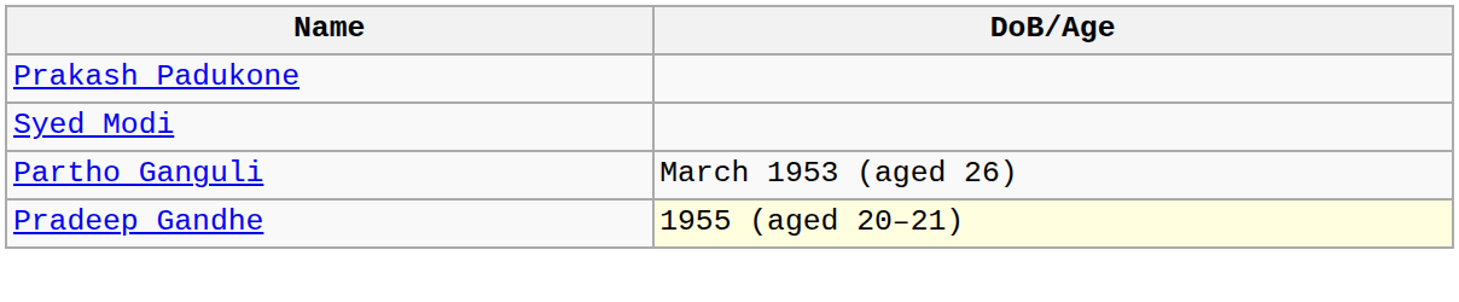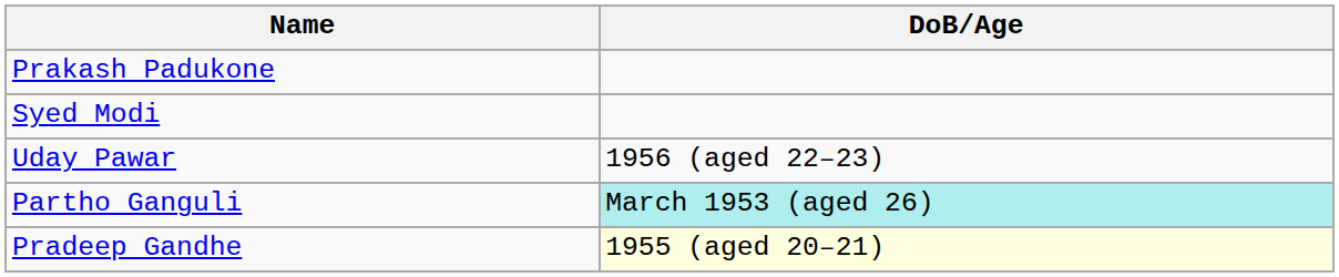+ row: Uday Pawar | 1956 (aged 22–23)
Partho Ganguli | DoB/Age: no background -> paleturquoise background
